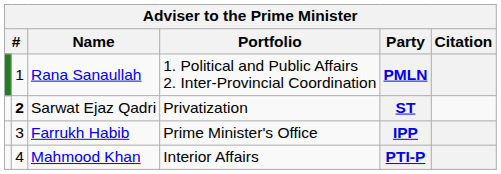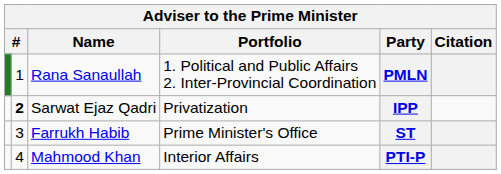Sarwat Ejaz Qadri | Party: ST -> IPP
Farrukh Habib | Party: IPP -> ST
